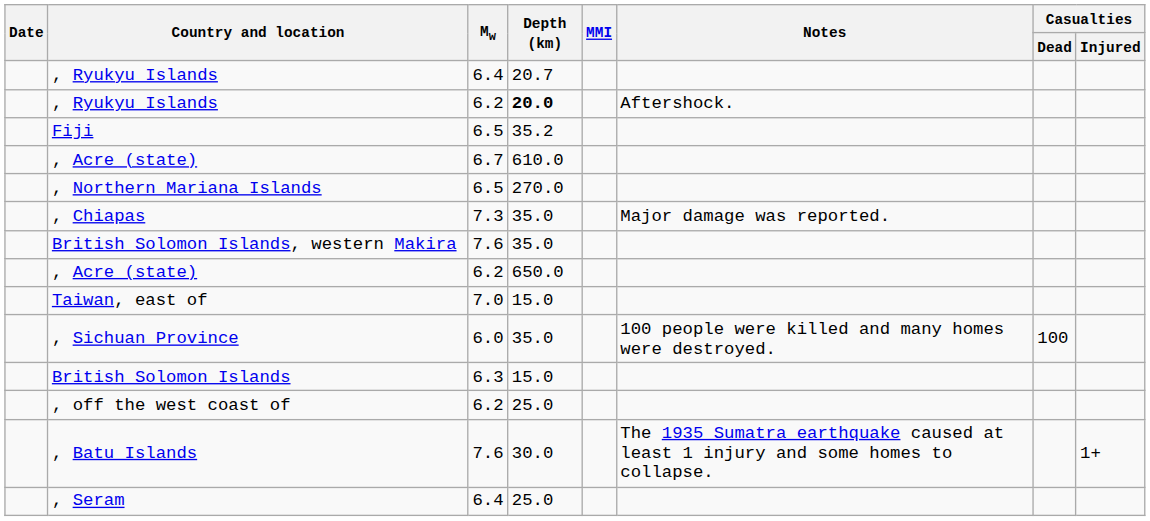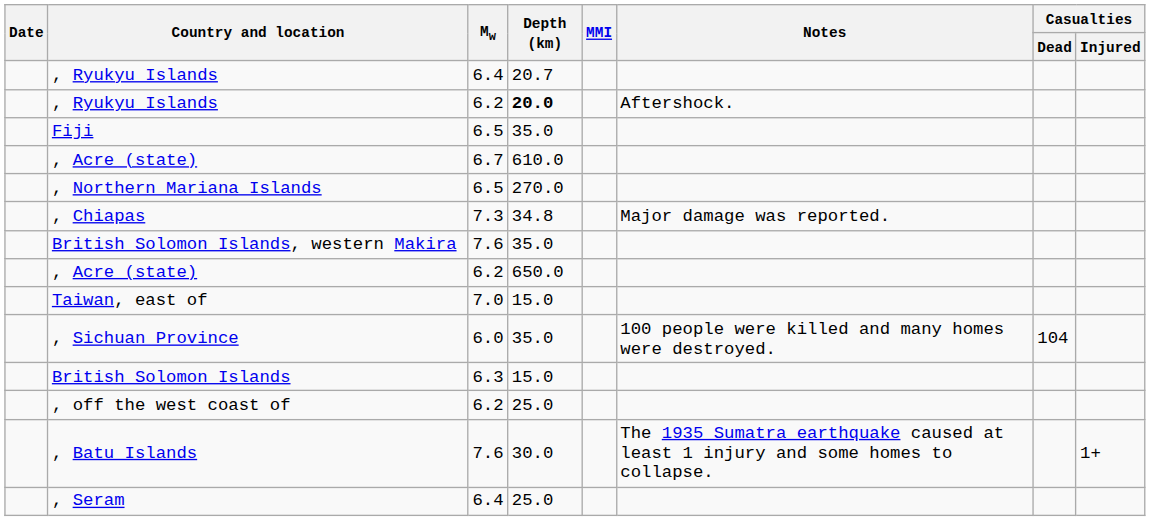Fiji | Depth (km): 35.2 -> 35.0
, Chiapas | Depth (km): 35.0 -> 34.8
, Sichuan Province | Casualties / Dead: 100 -> 104
